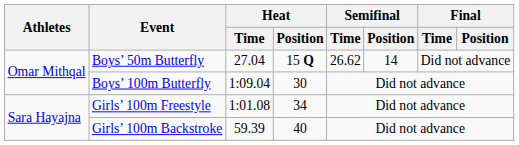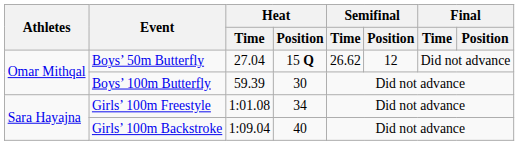Boys’ 50m Butterfly | Semifinal / Position: 14 -> 12
Boys’ 100m Butterfly | Heat / Time: 1:09.04 -> 59.39
Girls’ 100m Backstroke | Heat / Time: 59.39 -> 1:09.04
